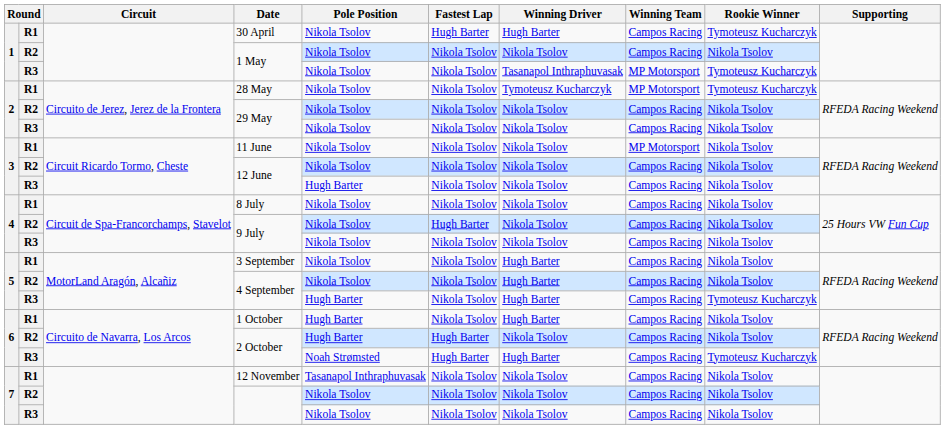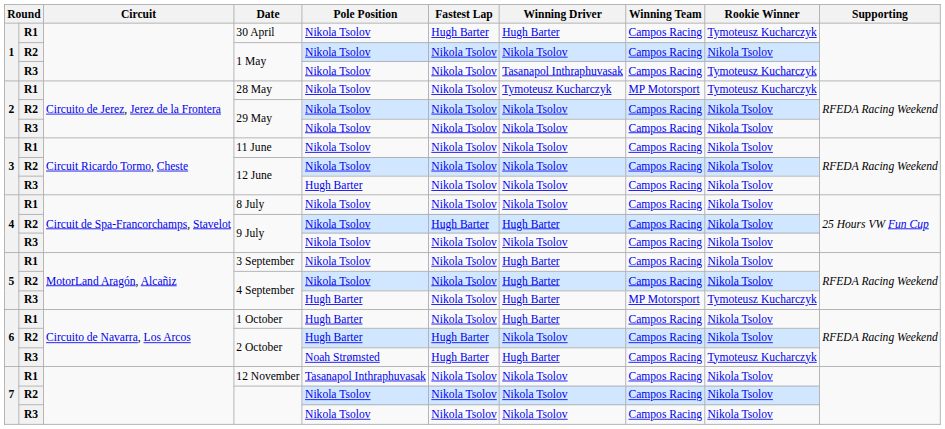R3 / 1 May | Winning Team: MP Motorsport -> Campos Racing
11 June | Winning Team: MP Motorsport -> Campos Racing
R2 / 9 July | Winning Driver: Nikola Tsolov -> Hugh Barter
R3 / 4 September | Winning Team: Campos Racing -> MP Motorsport
